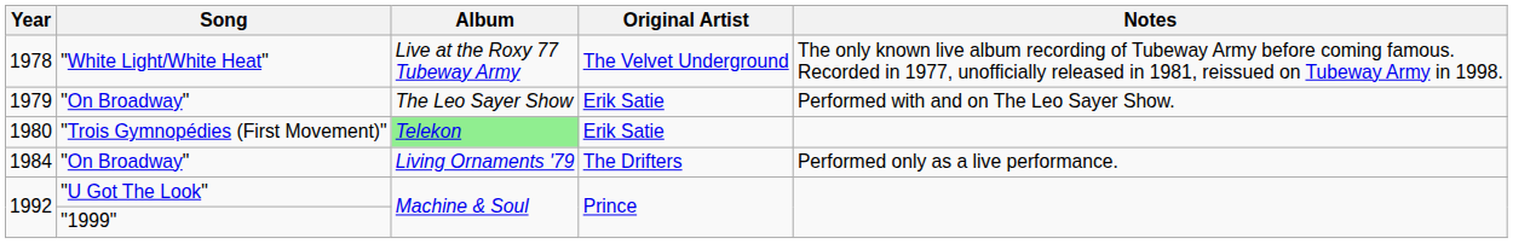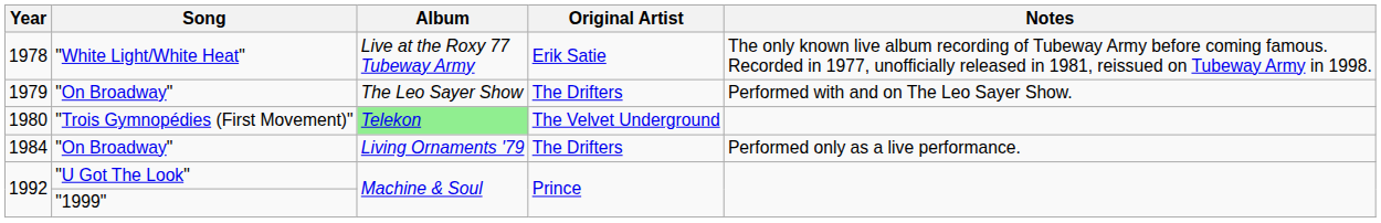1978 | Original Artist: The Velvet Underground -> Erik Satie
1979 | Original Artist: Erik Satie -> The Drifters
1980 | Original Artist: Erik Satie -> The Velvet Underground
